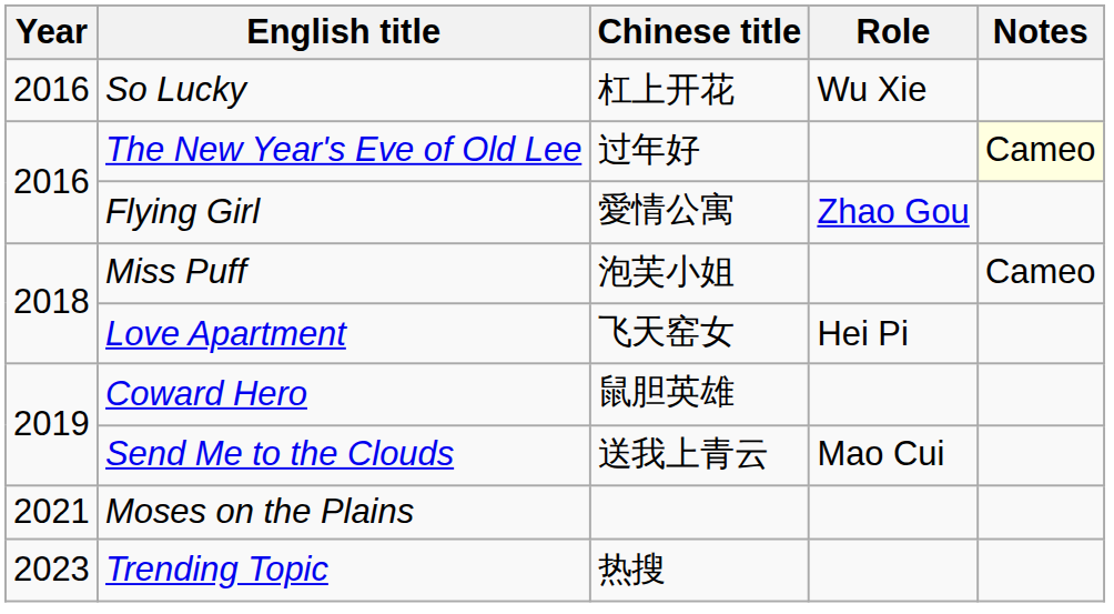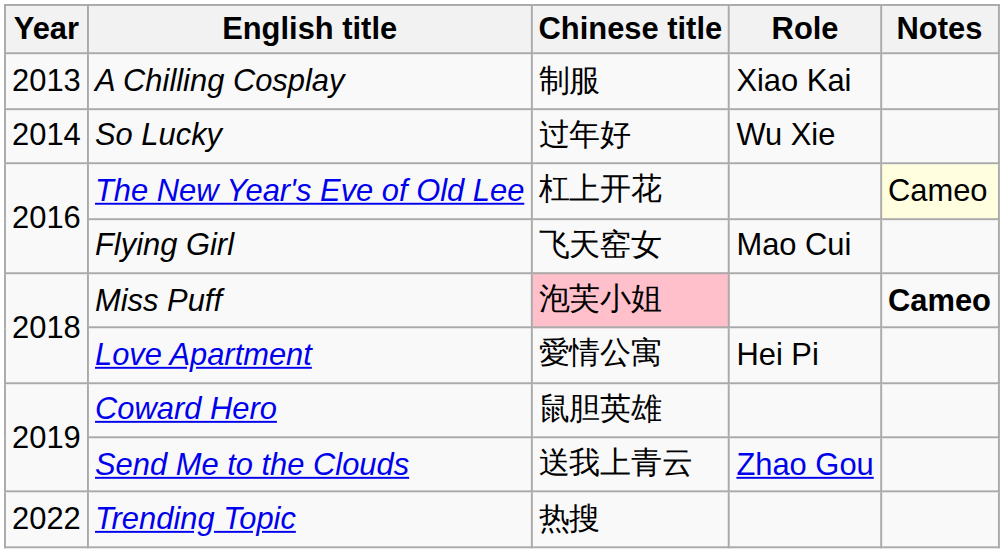+ row: 2013 | A Chilling Cosplay | 制服 | Xiao Kai
So Lucky | Year: 2016 -> 2014
So Lucky | Chinese title: 杠上开花 -> 过年好
The New Year's Eve of Old Lee | Chinese title: 过年好 -> 杠上开花
Flying Girl | Chinese title: 愛情公寓 -> 飞天窑女
Flying Girl | Role: Zhao Gou -> Mao Cui
Miss Puff | Chinese title: no background -> pink background
Miss Puff | Notes: normal -> bold
Love Apartment | Chinese title: 飞天窑女 -> 愛情公寓
Send Me to the Clouds | Role: Mao Cui -> Zhao Gou
- row: 2021 | Moses on the Plains
Trending Topic | Year: 2023 -> 2022
